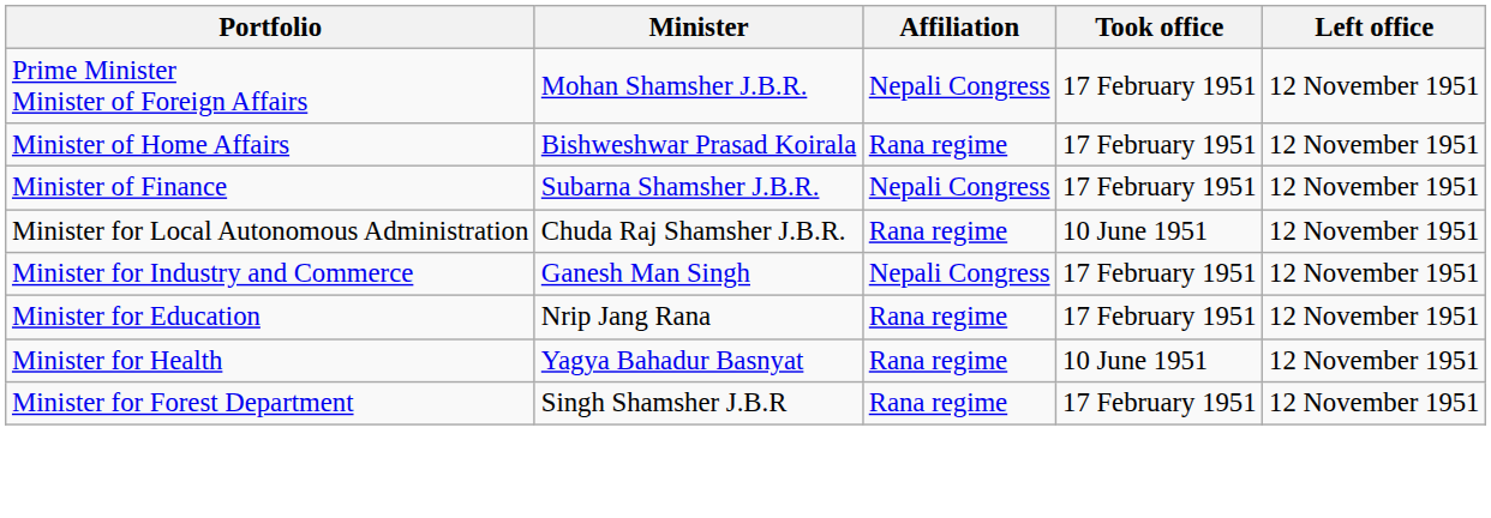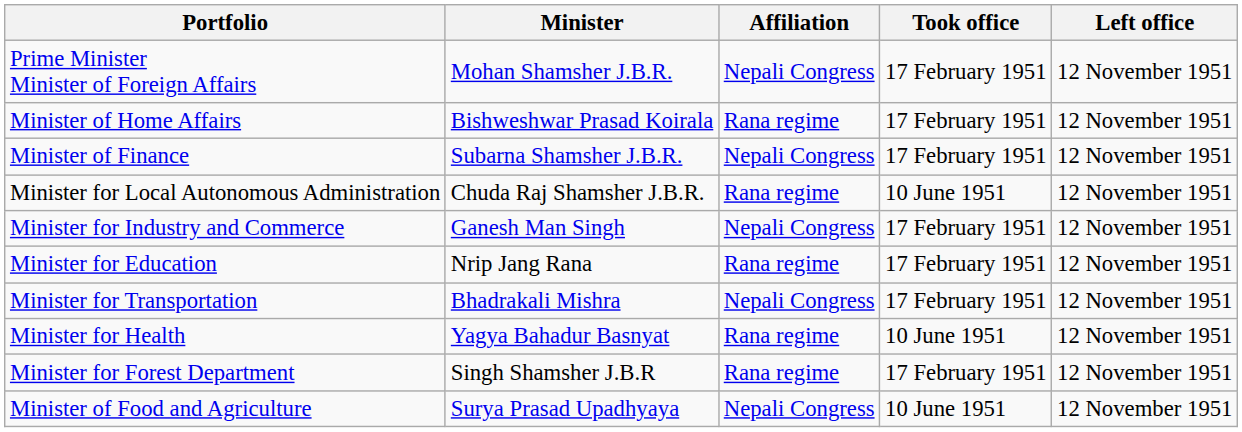+ row: Minister for Transportation | Bhadrakali Mishra | Nepali Congress | 17 February 1951 | 12 November 1951
+ row: Minister of Food and Agriculture | Surya Prasad Upadhyaya | Nepali Congress | 10 June 1951 | 12 November 1951
